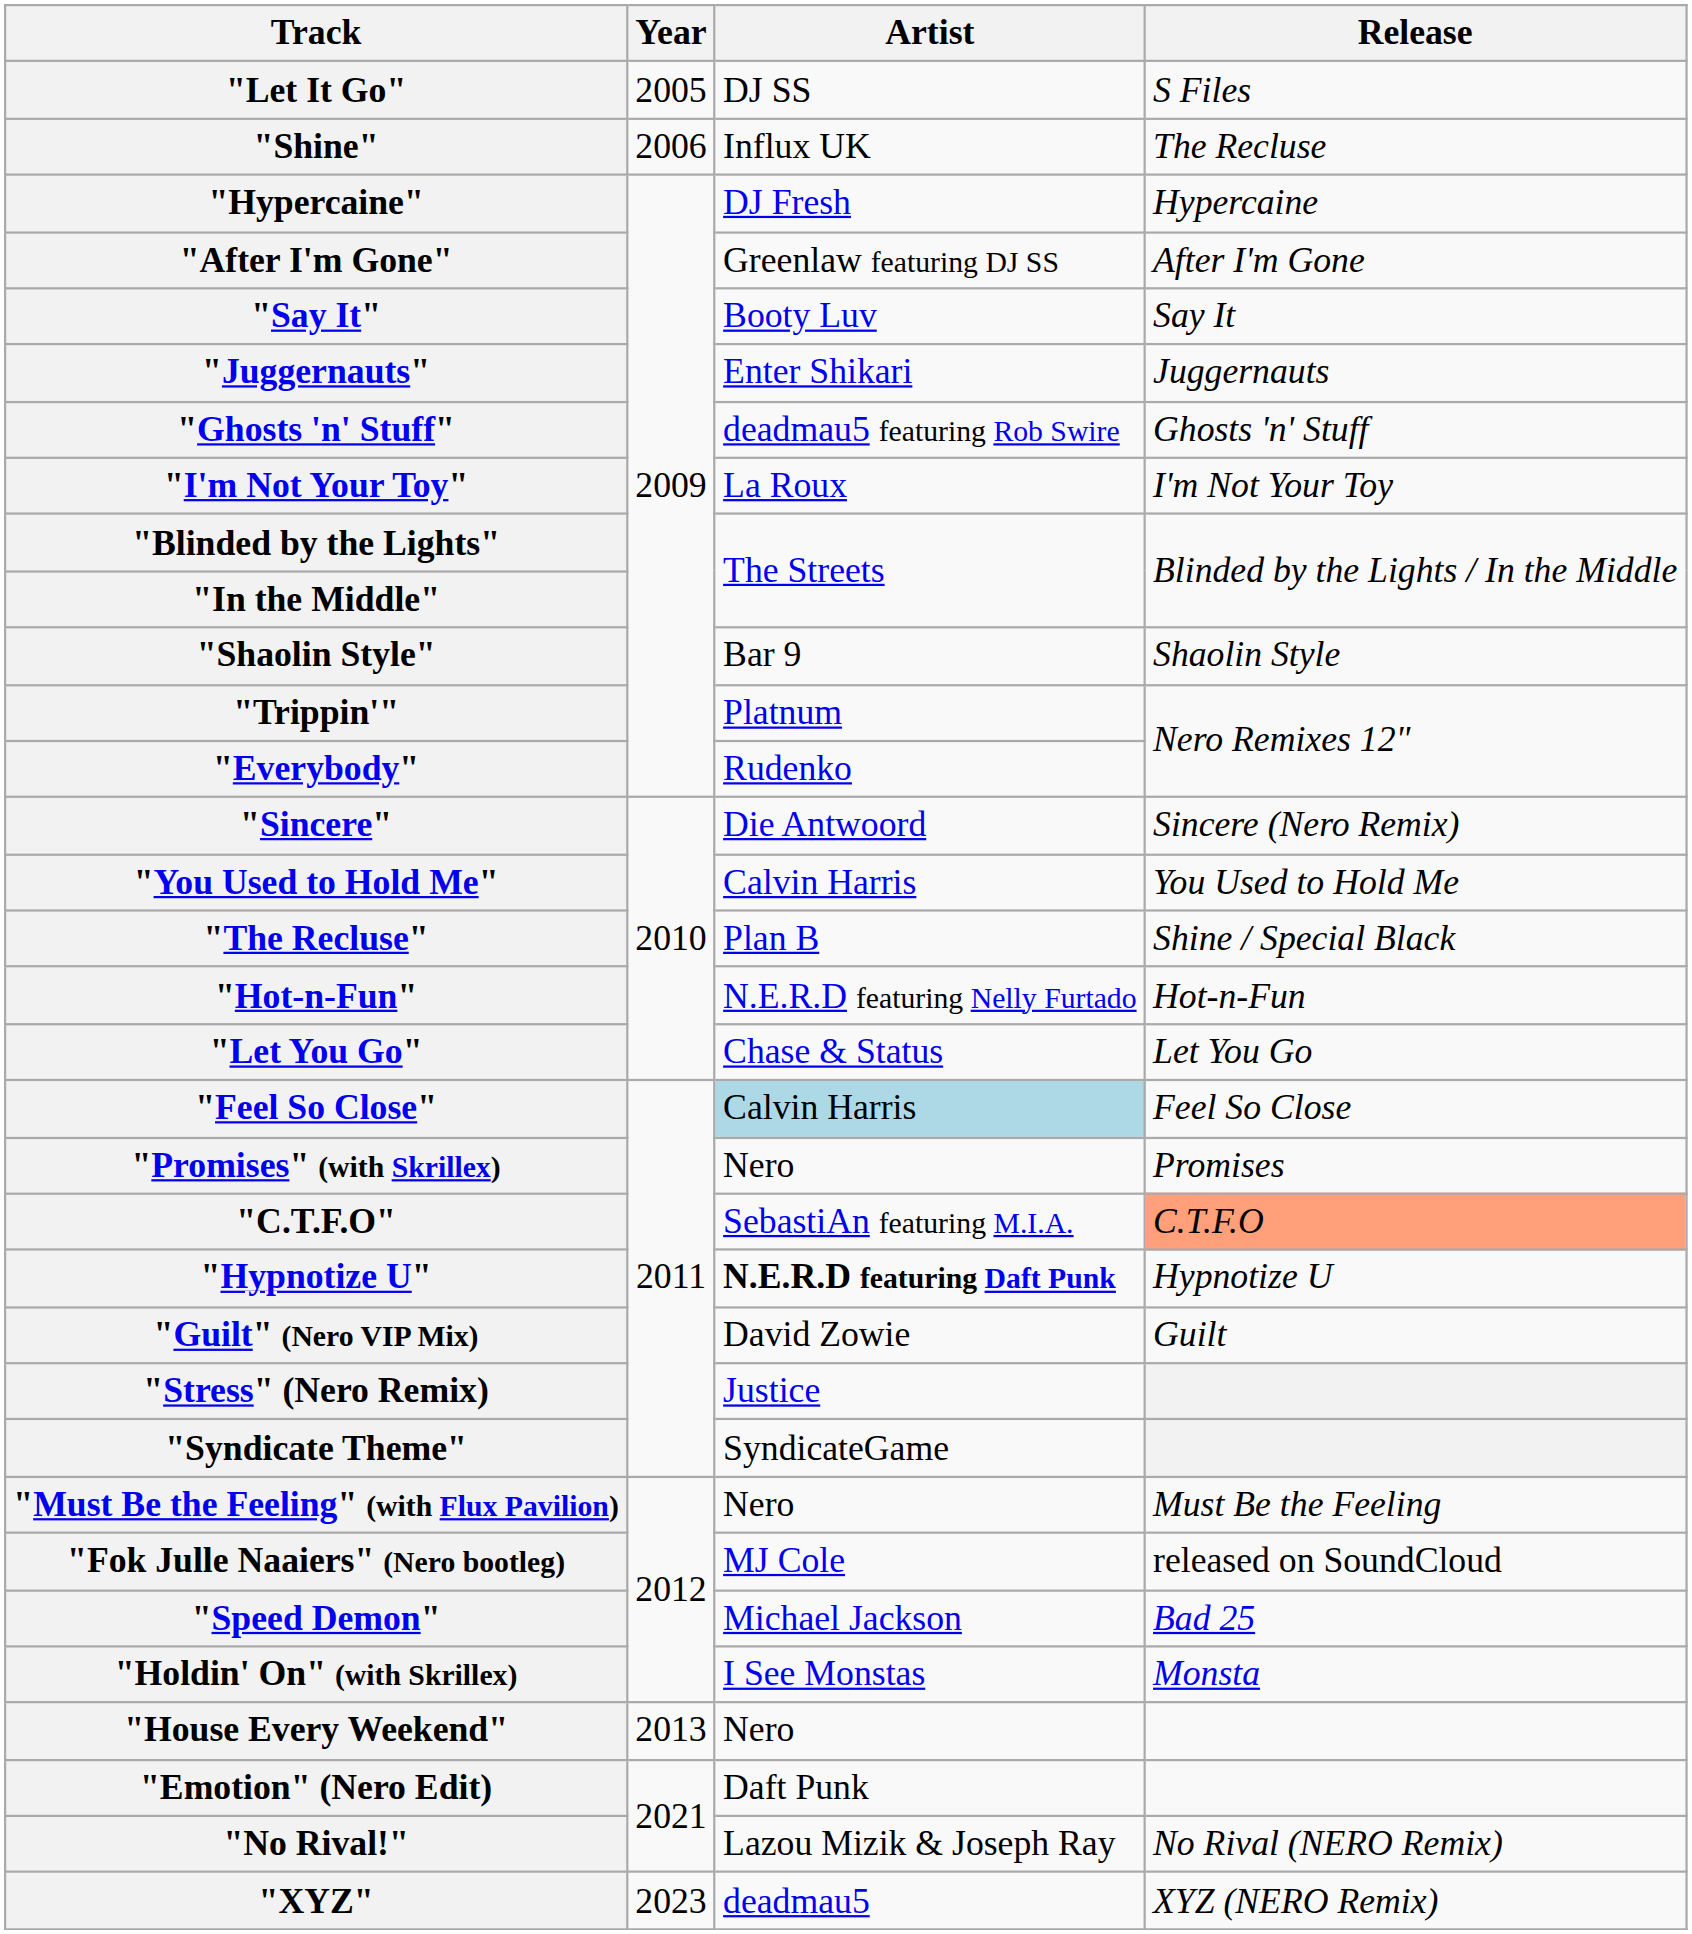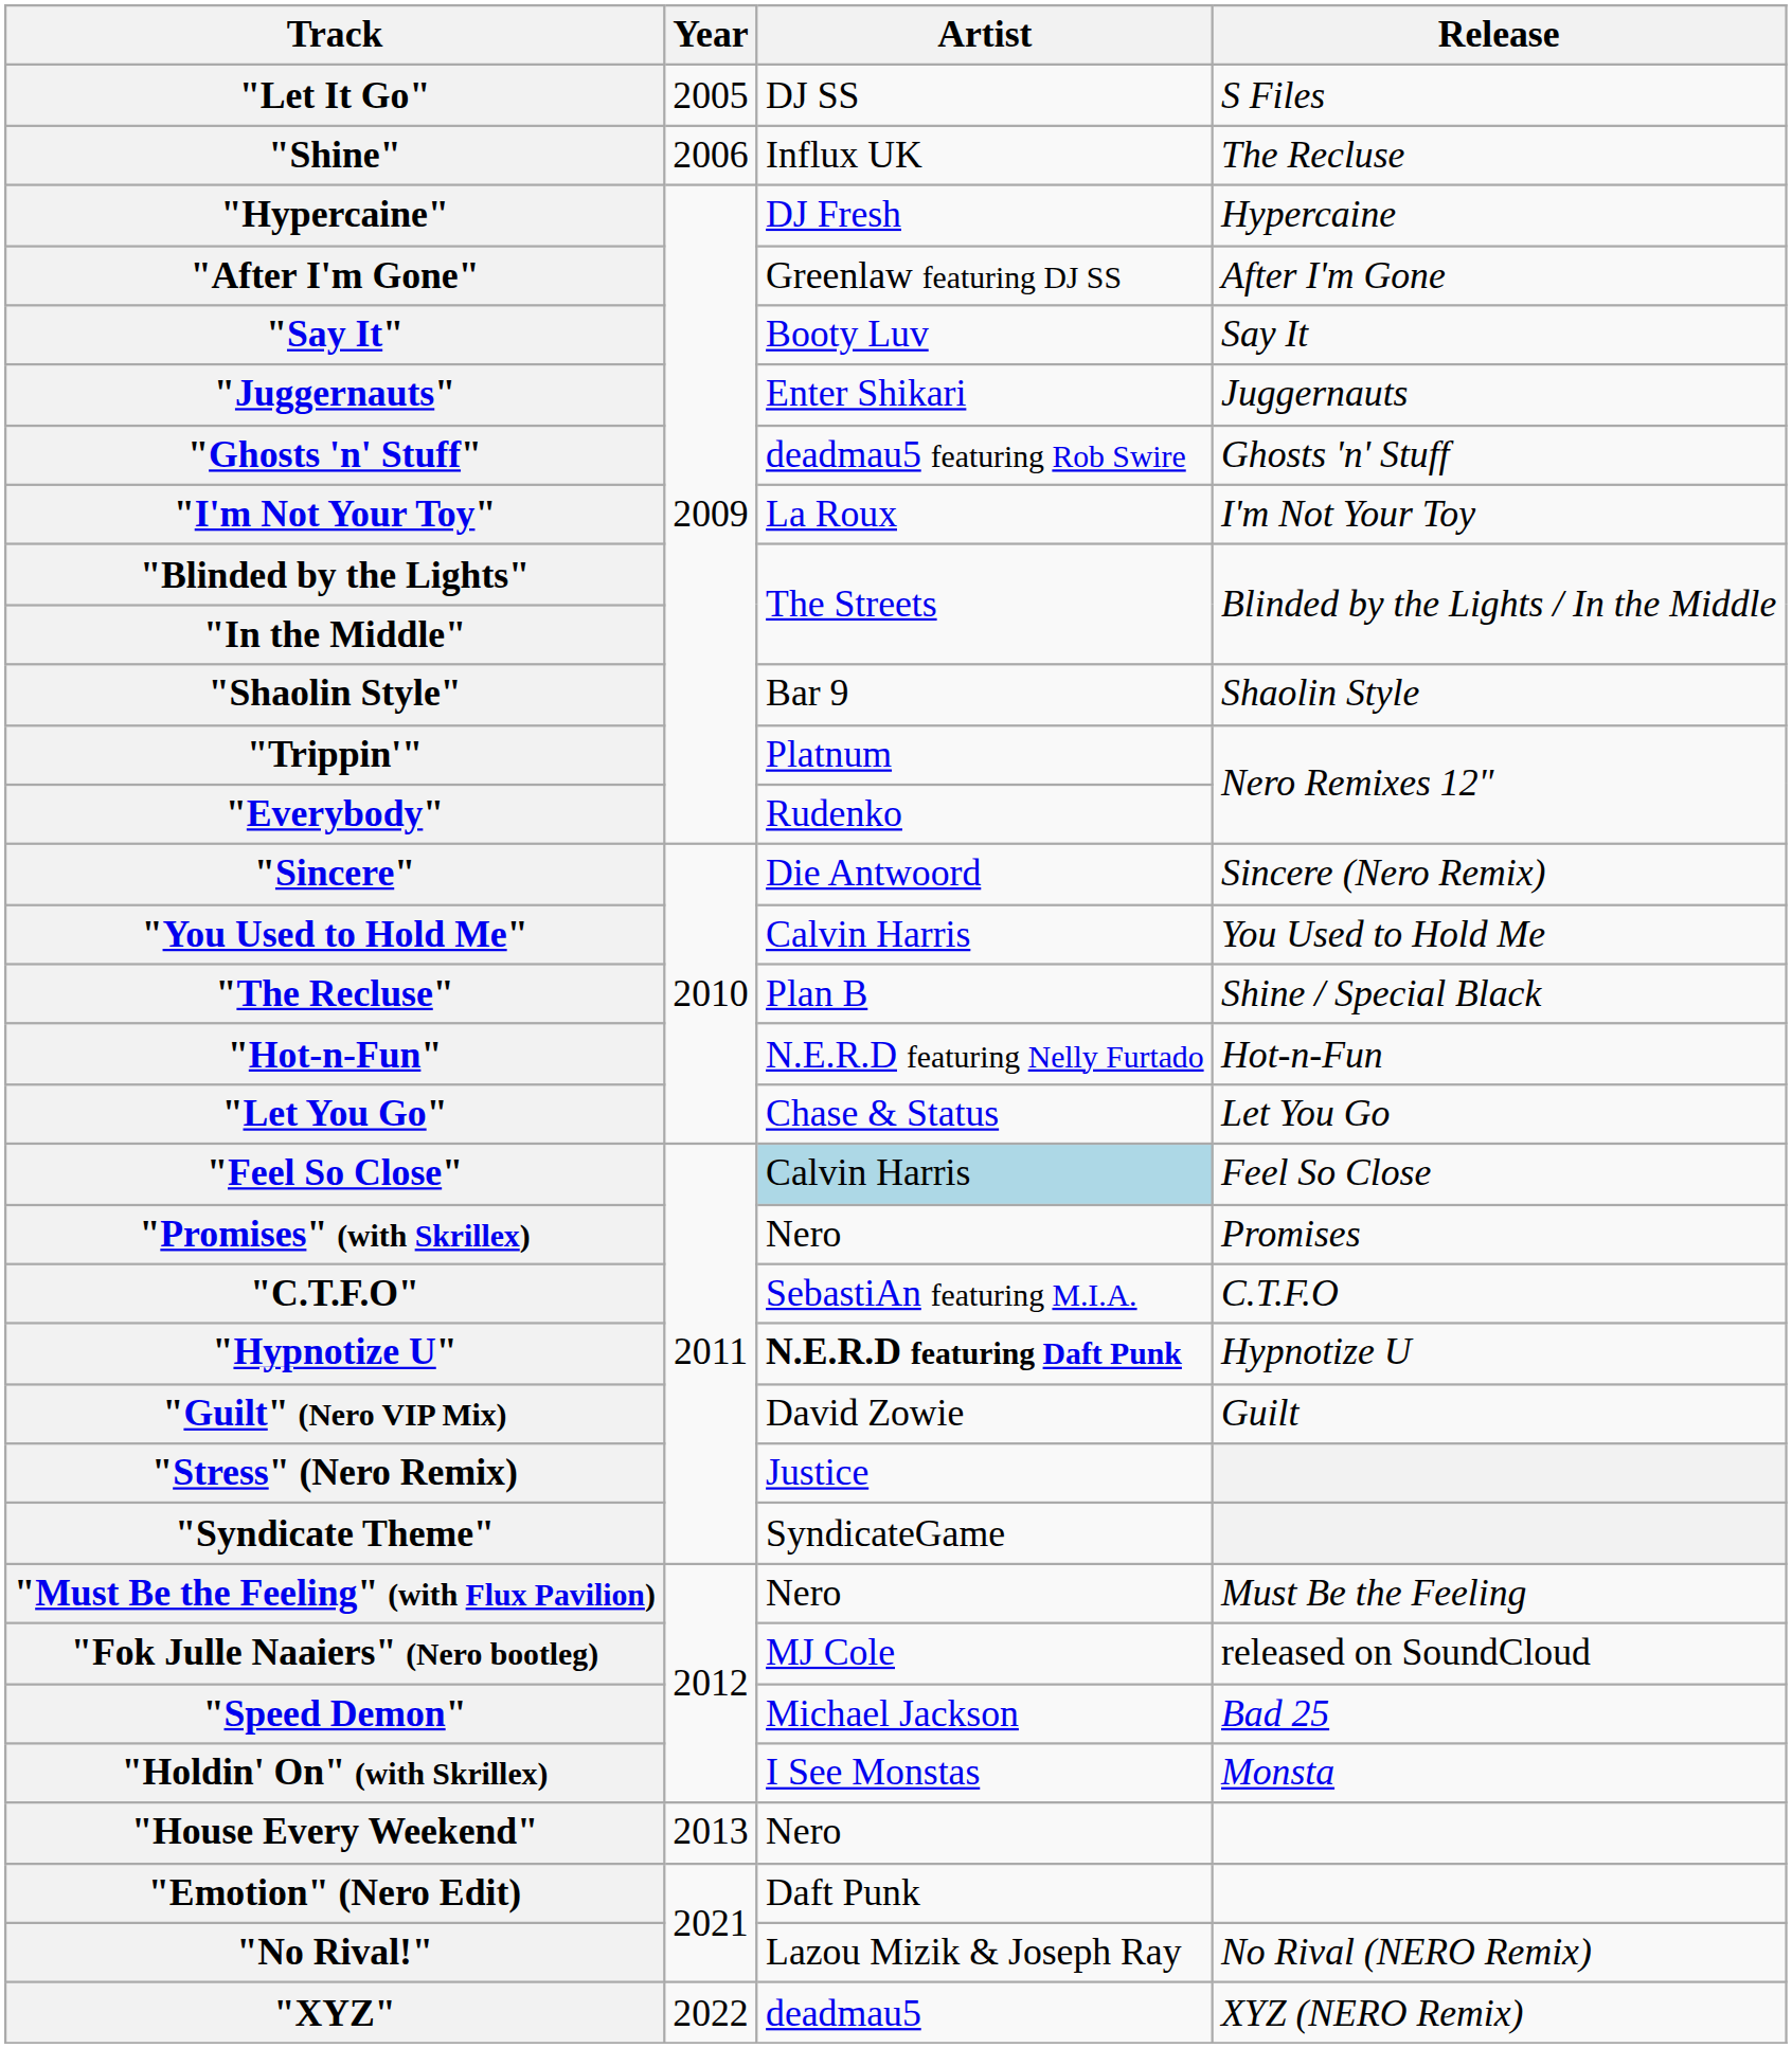"C.T.F.O" | Release: lightsalmon background -> no background
"XYZ" | Year: 2023 -> 2022
